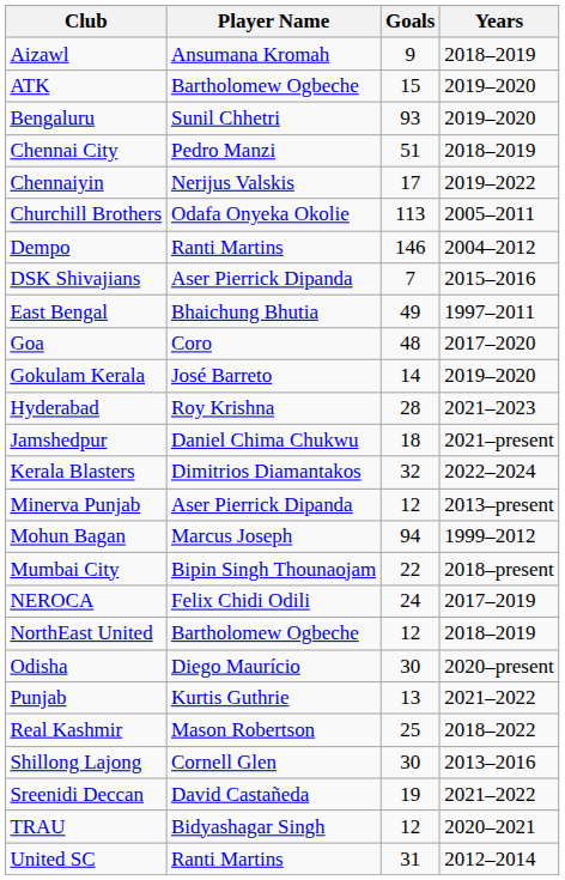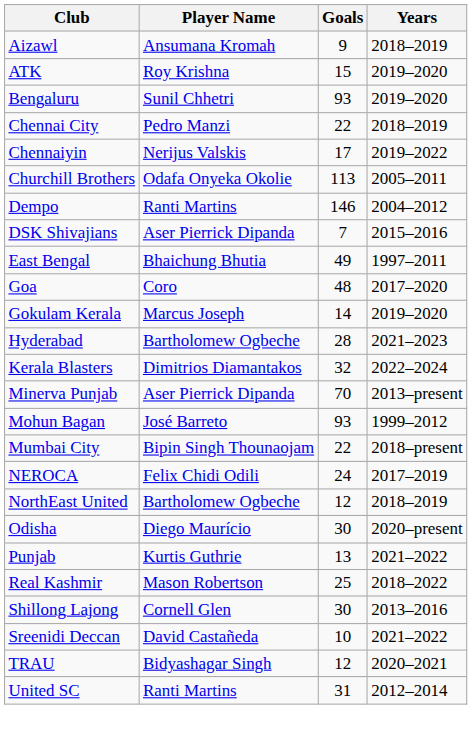ATK | Player Name: Bartholomew Ogbeche -> Roy Krishna
Chennai City | Goals: 51 -> 22
Gokulam Kerala | Player Name: José Barreto -> Marcus Joseph
Hyderabad | Player Name: Roy Krishna -> Bartholomew Ogbeche
- row: Jamshedpur | Daniel Chima Chukwu | 18 | 2021–present
Minerva Punjab | Goals: 12 -> 70
Mohun Bagan | Player Name: Marcus Joseph -> José Barreto
Mohun Bagan | Goals: 94 -> 93
Sreenidi Deccan | Goals: 19 -> 10
